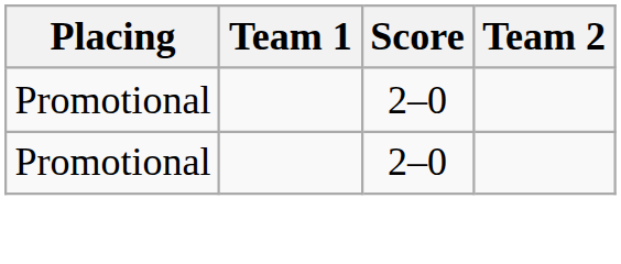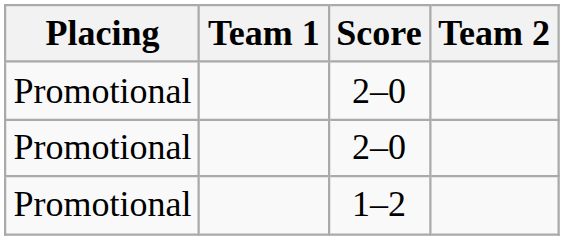+ row: Promotional | 1–2
